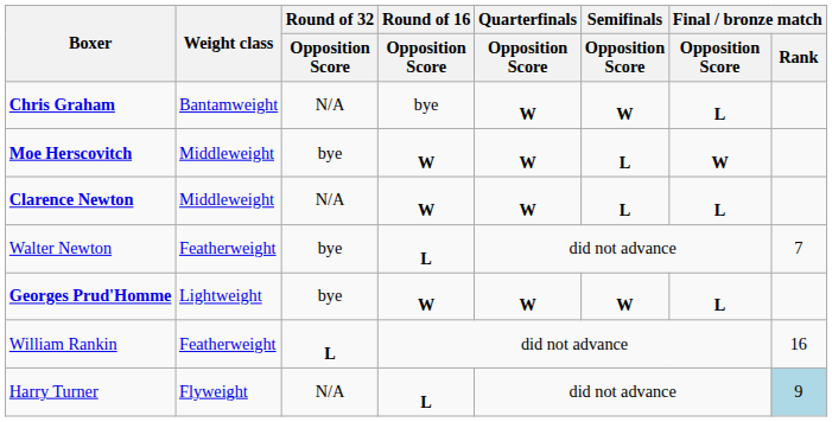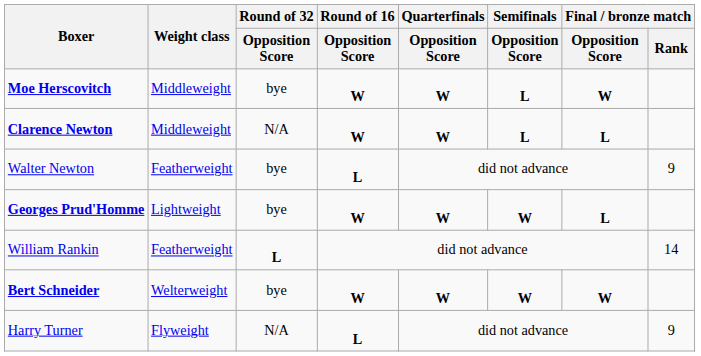- row: Chris Graham | Bantamweight | N/A | bye | W | W | L
Walter Newton | Final / bronze match / Rank: 7 -> 9
William Rankin | Final / bronze match / Rank: 16 -> 14
+ row: Bert Schneider | Welterweight | bye | W | W | W | W
Harry Turner | Final / bronze match / Rank: lightblue background -> no background
